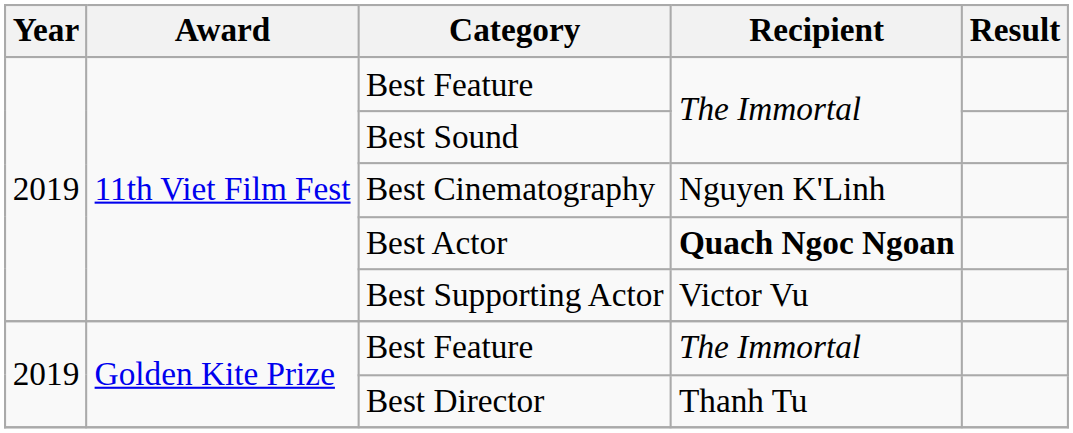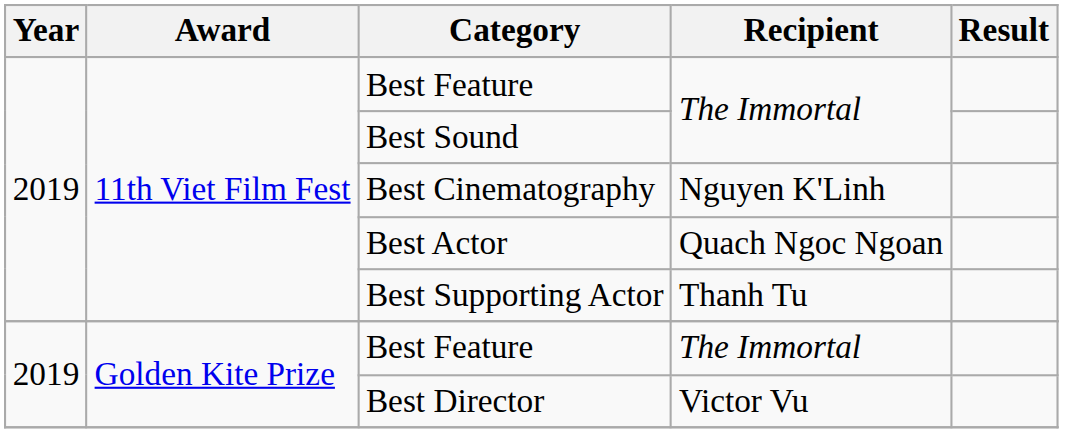Best Actor | Recipient: bold -> normal
Best Supporting Actor | Recipient: Victor Vu -> Thanh Tu
Best Director | Recipient: Thanh Tu -> Victor Vu
